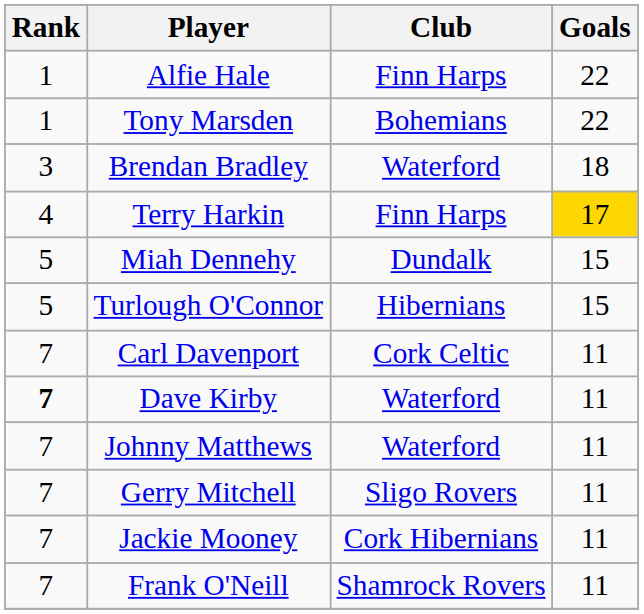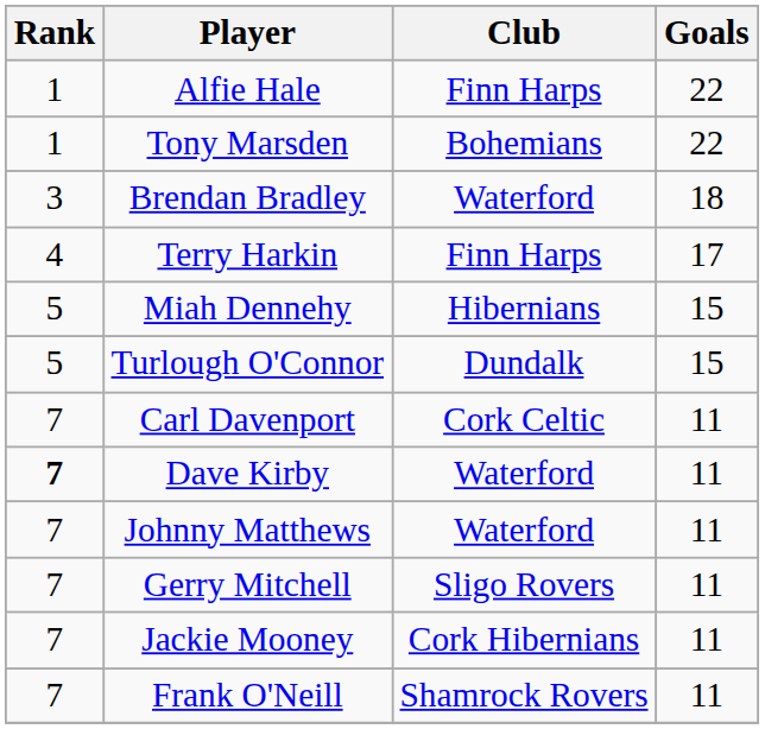Terry Harkin | Goals: gold background -> no background
Miah Dennehy | Club: Dundalk -> Hibernians
Turlough O'Connor | Club: Hibernians -> Dundalk
